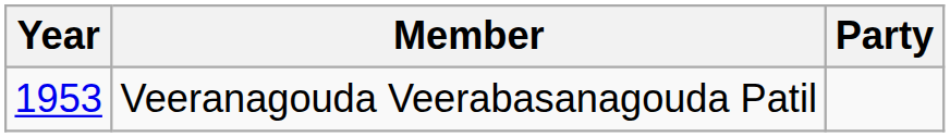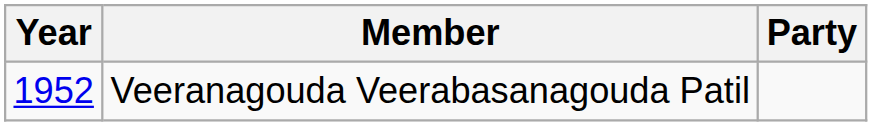Veeranagouda Veerabasanagouda Patil | Year: 1953 -> 1952
